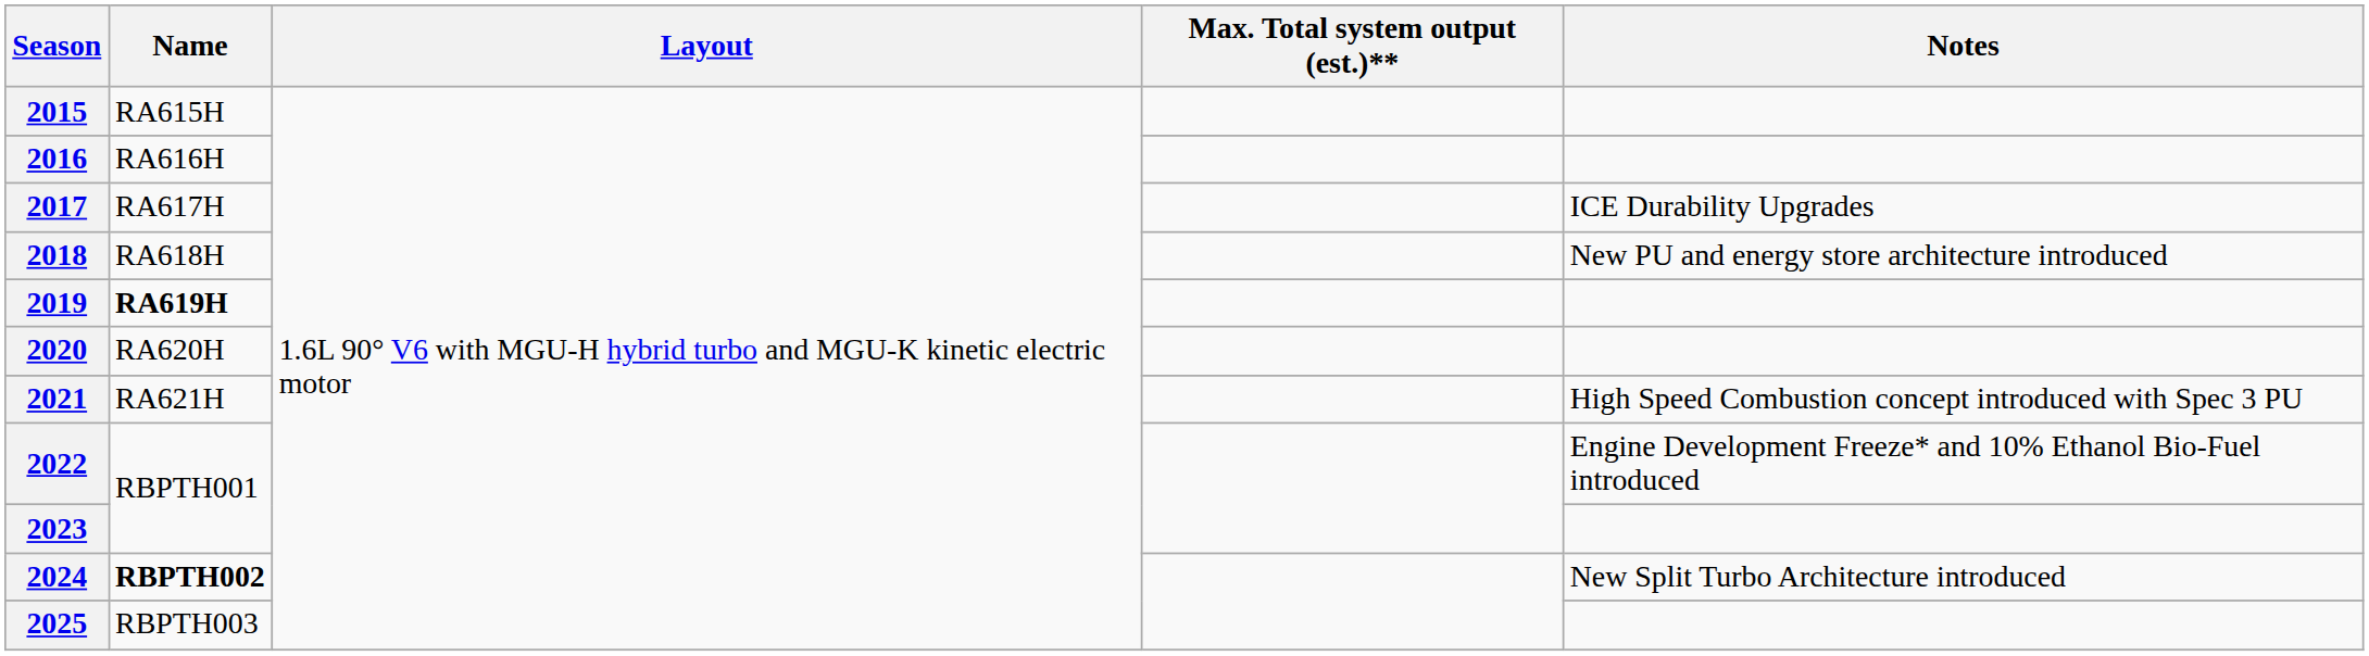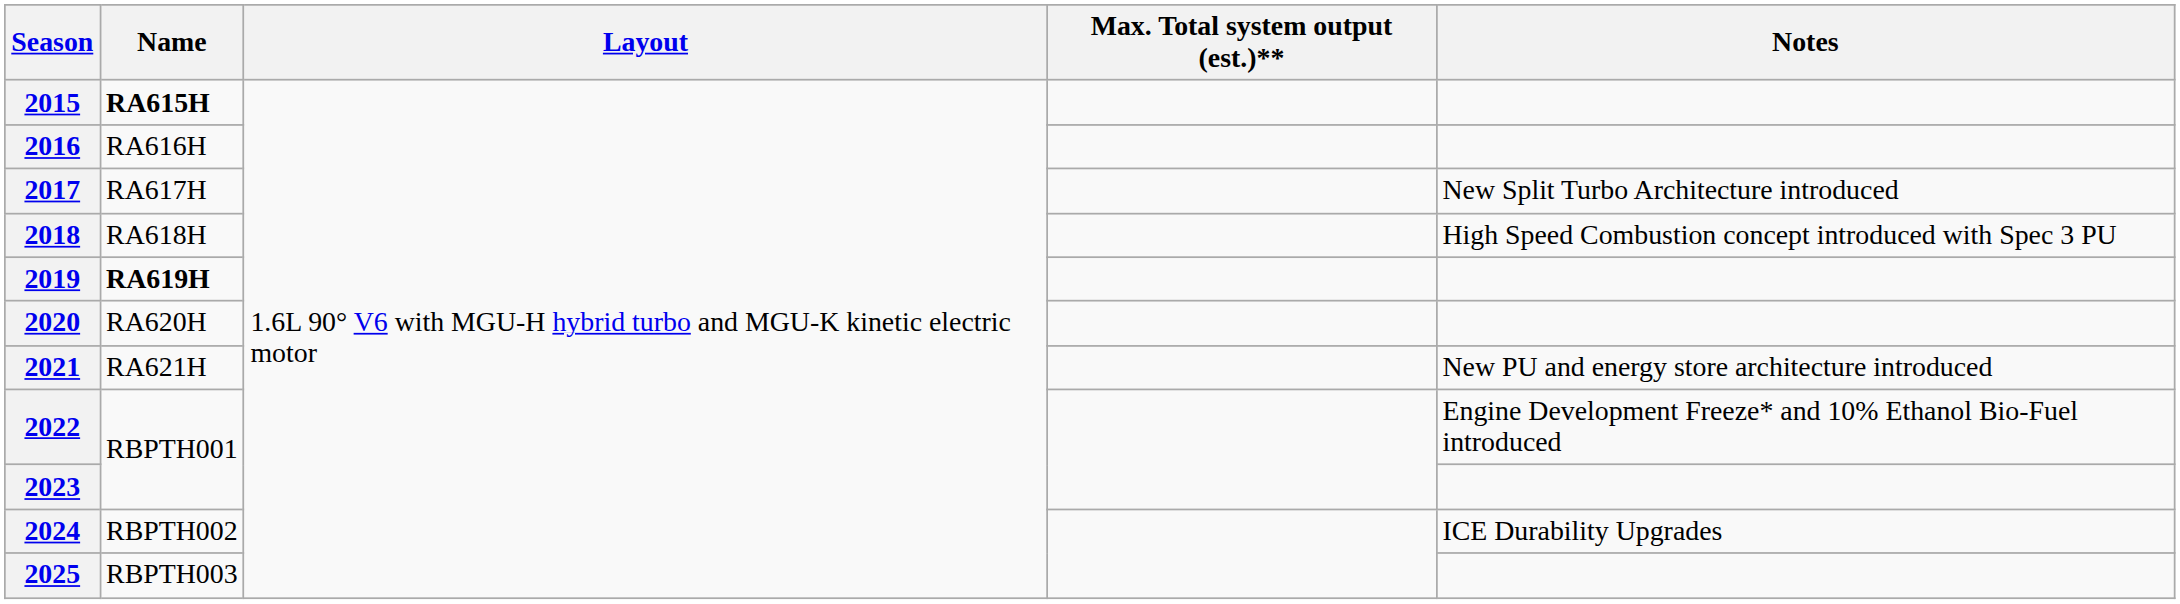2015 | Name: normal -> bold
2017 | Notes: ICE Durability Upgrades -> New Split Turbo Architecture introduced
2018 | Notes: New PU and energy store architecture introduced -> High Speed Combustion concept introduced with Spec 3 PU
2021 | Notes: High Speed Combustion concept introduced with Spec 3 PU -> New PU and energy store architecture introduced
2024 | Name: bold -> normal
2024 | Notes: New Split Turbo Architecture introduced -> ICE Durability Upgrades
